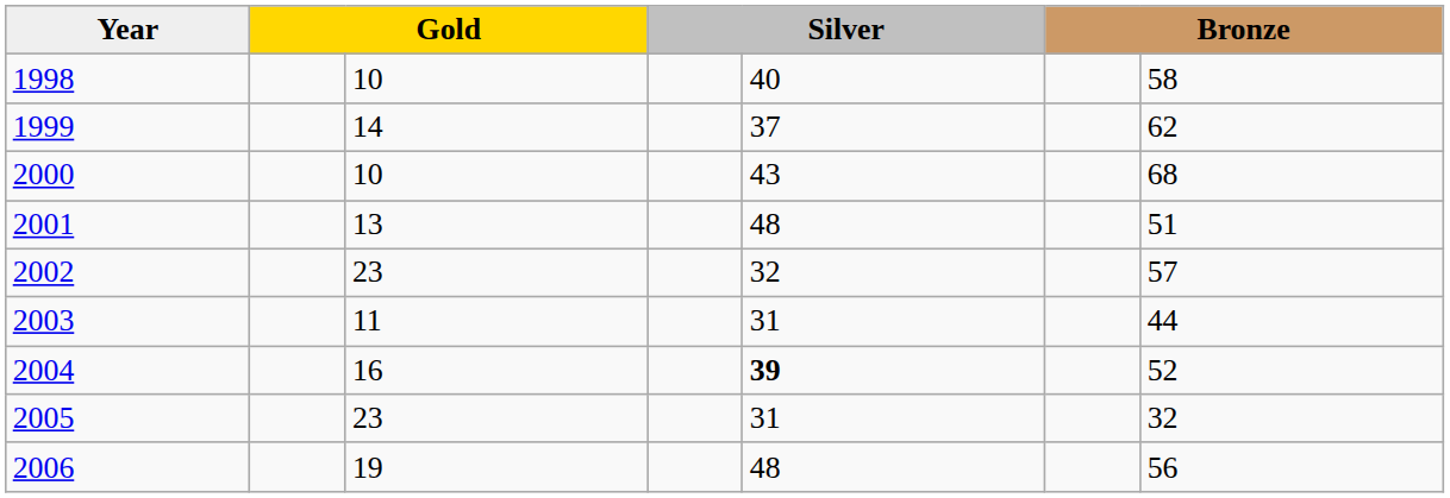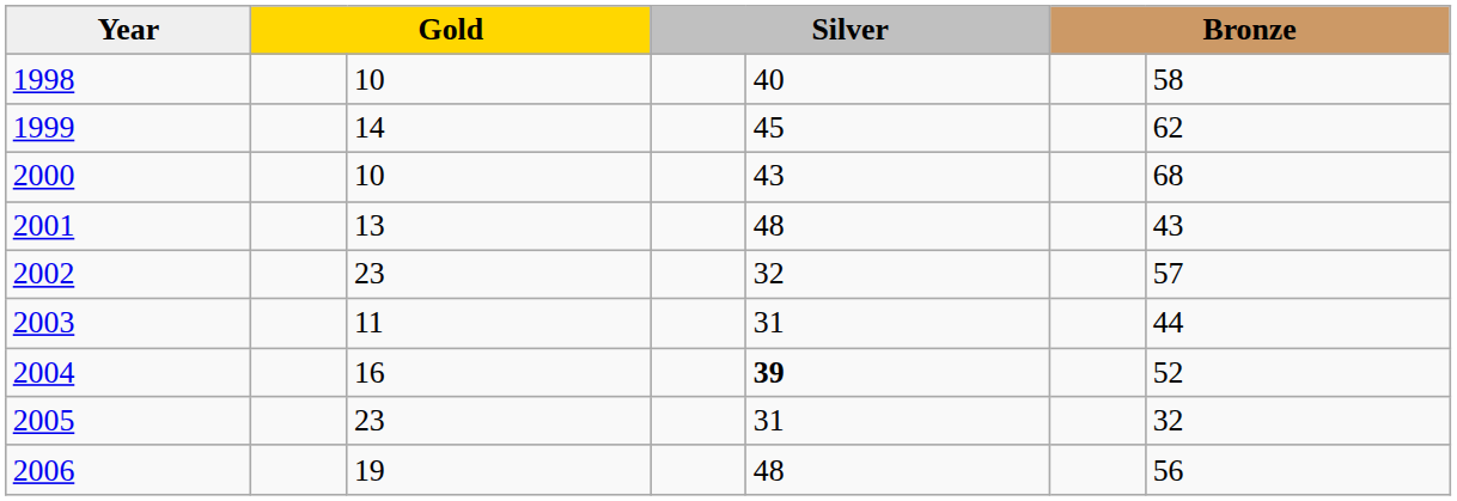1999 | column 5: 37 -> 45
2001 | column 7: 51 -> 43
